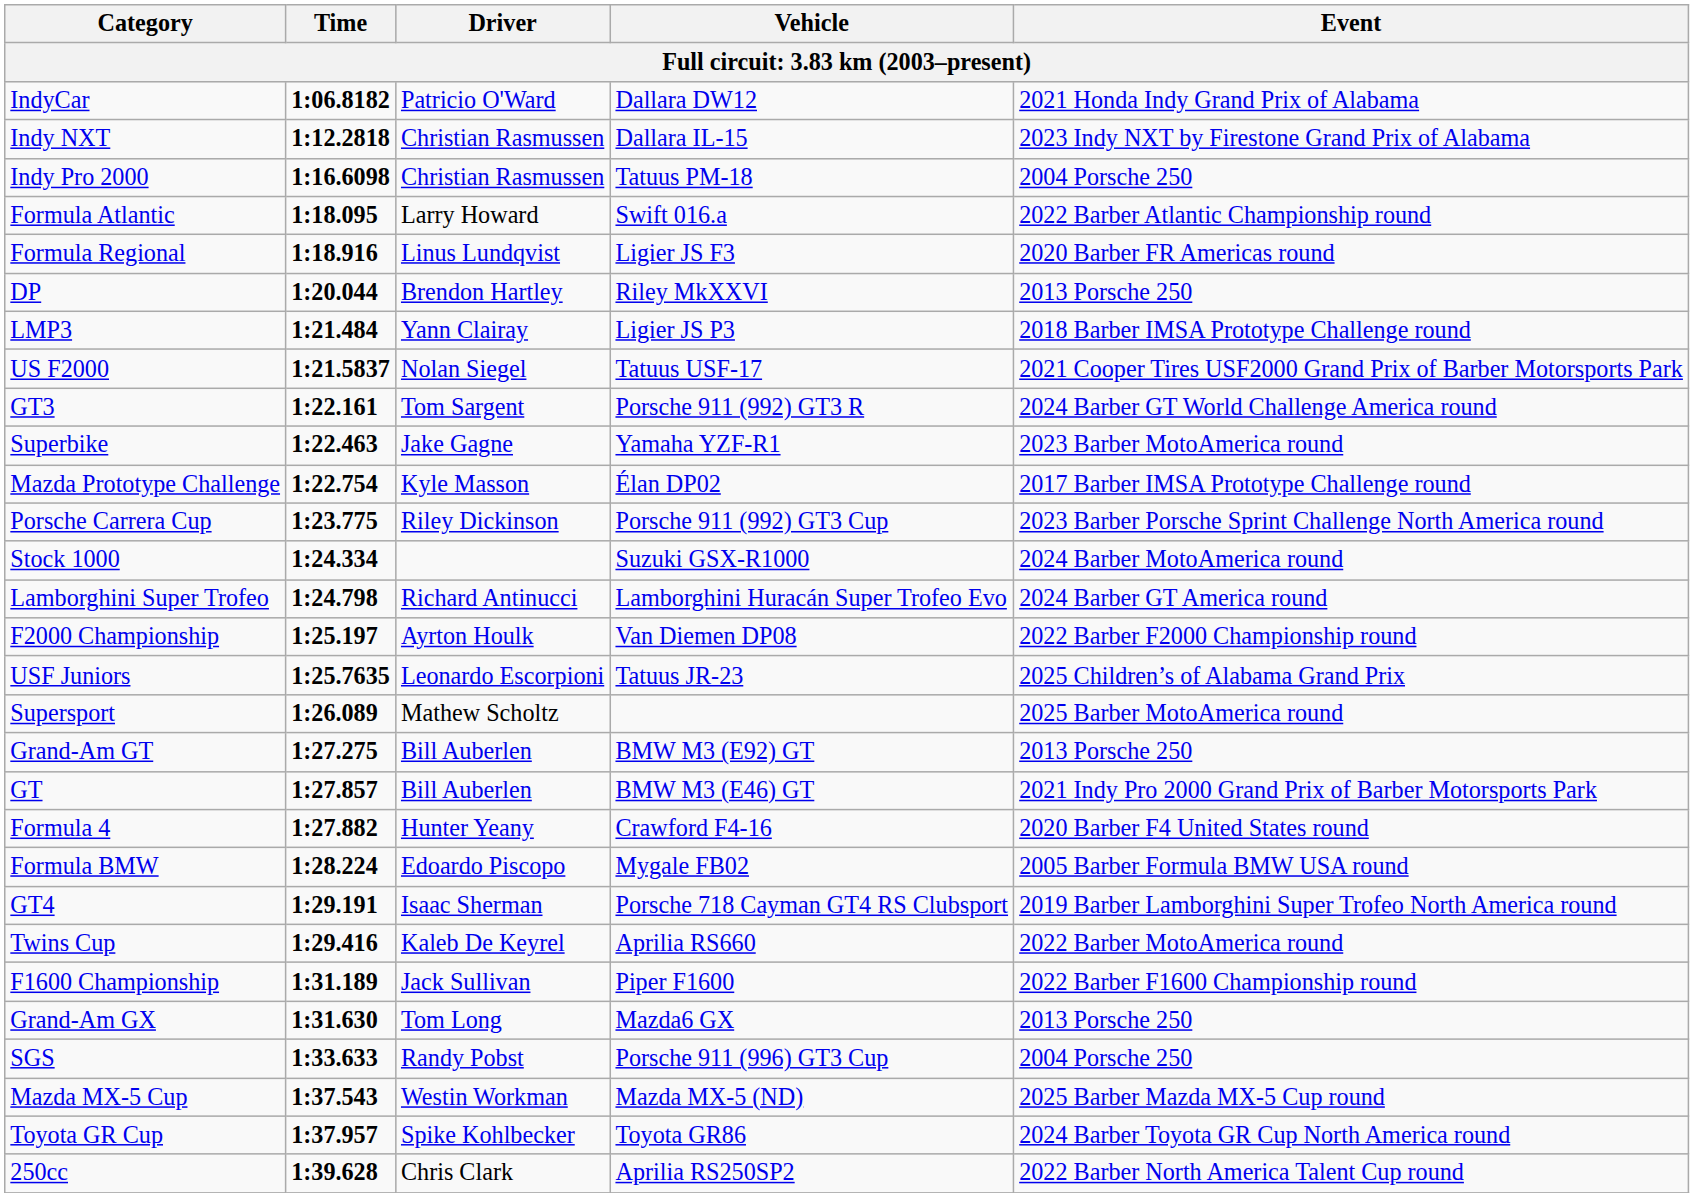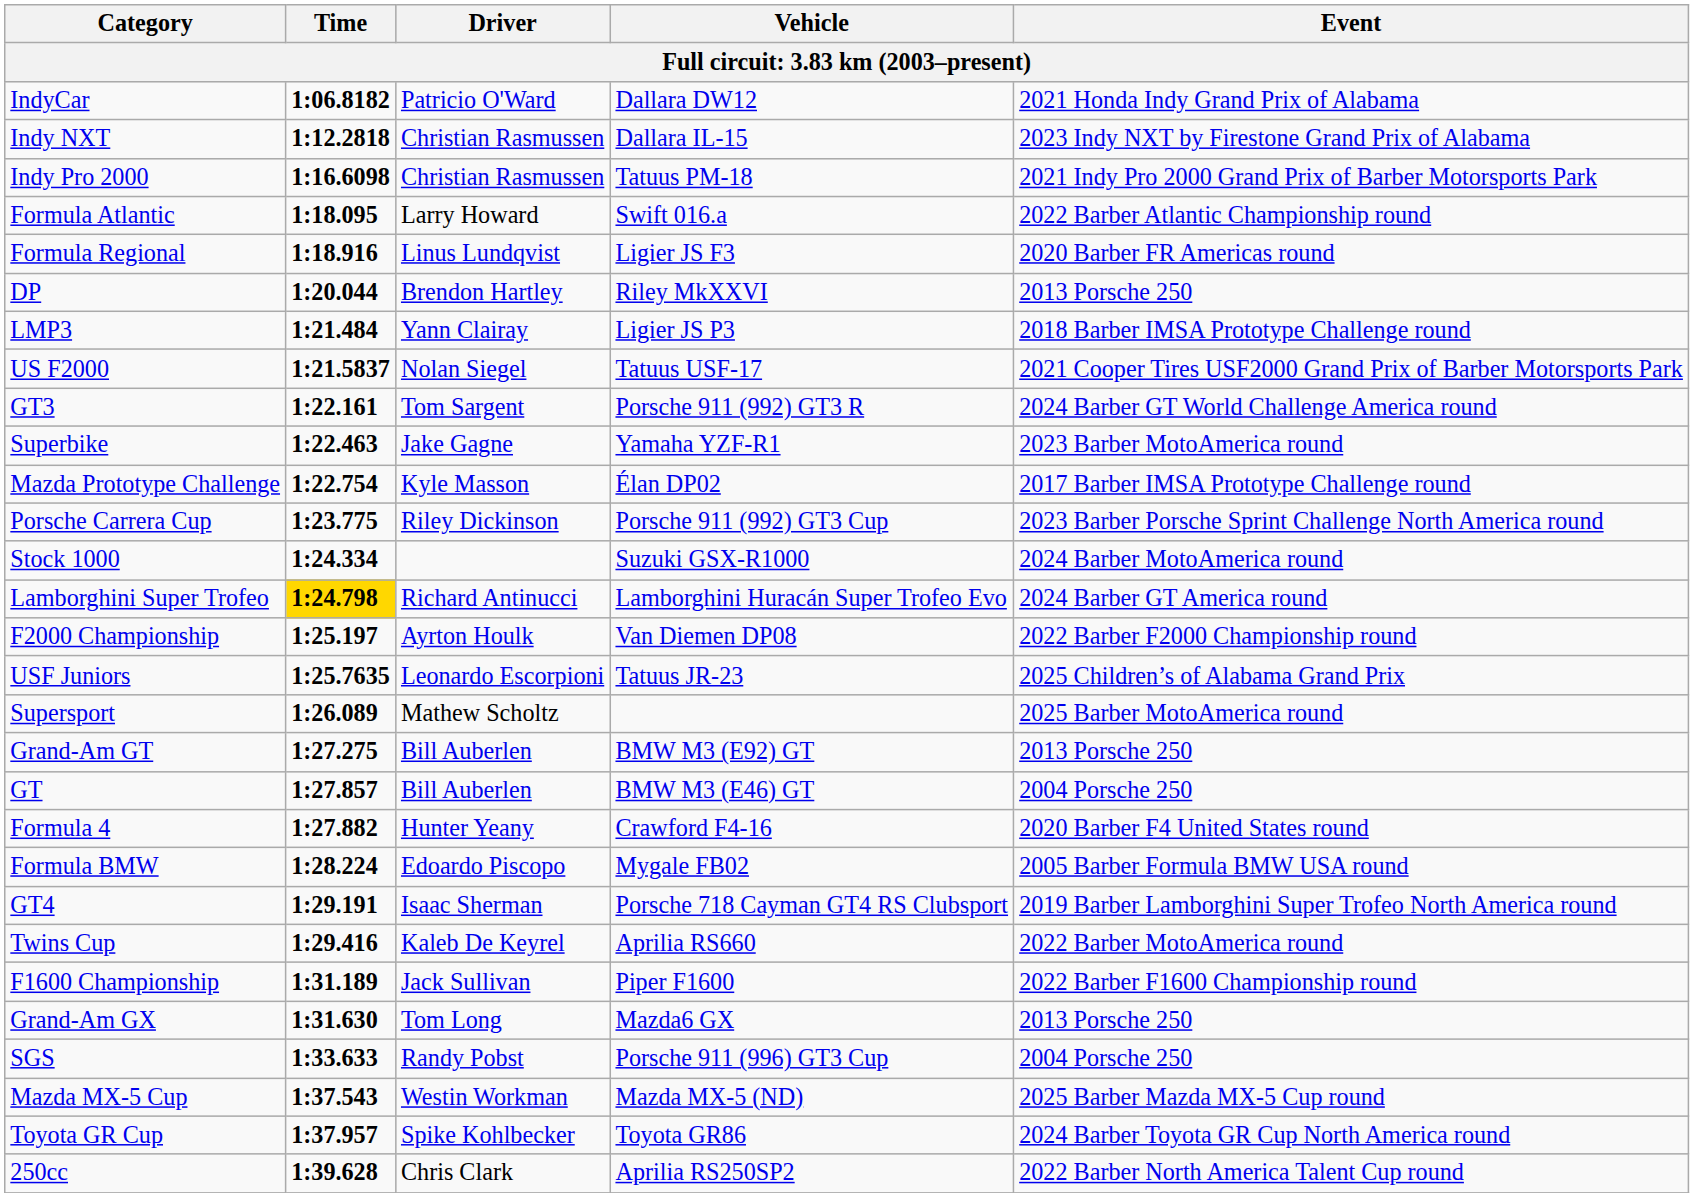Indy Pro 2000 | Event: 2004 Porsche 250 -> 2021 Indy Pro 2000 Grand Prix of Barber Motorsports Park
Lamborghini Super Trofeo | Time: no background -> gold background
GT | Event: 2021 Indy Pro 2000 Grand Prix of Barber Motorsports Park -> 2004 Porsche 250
